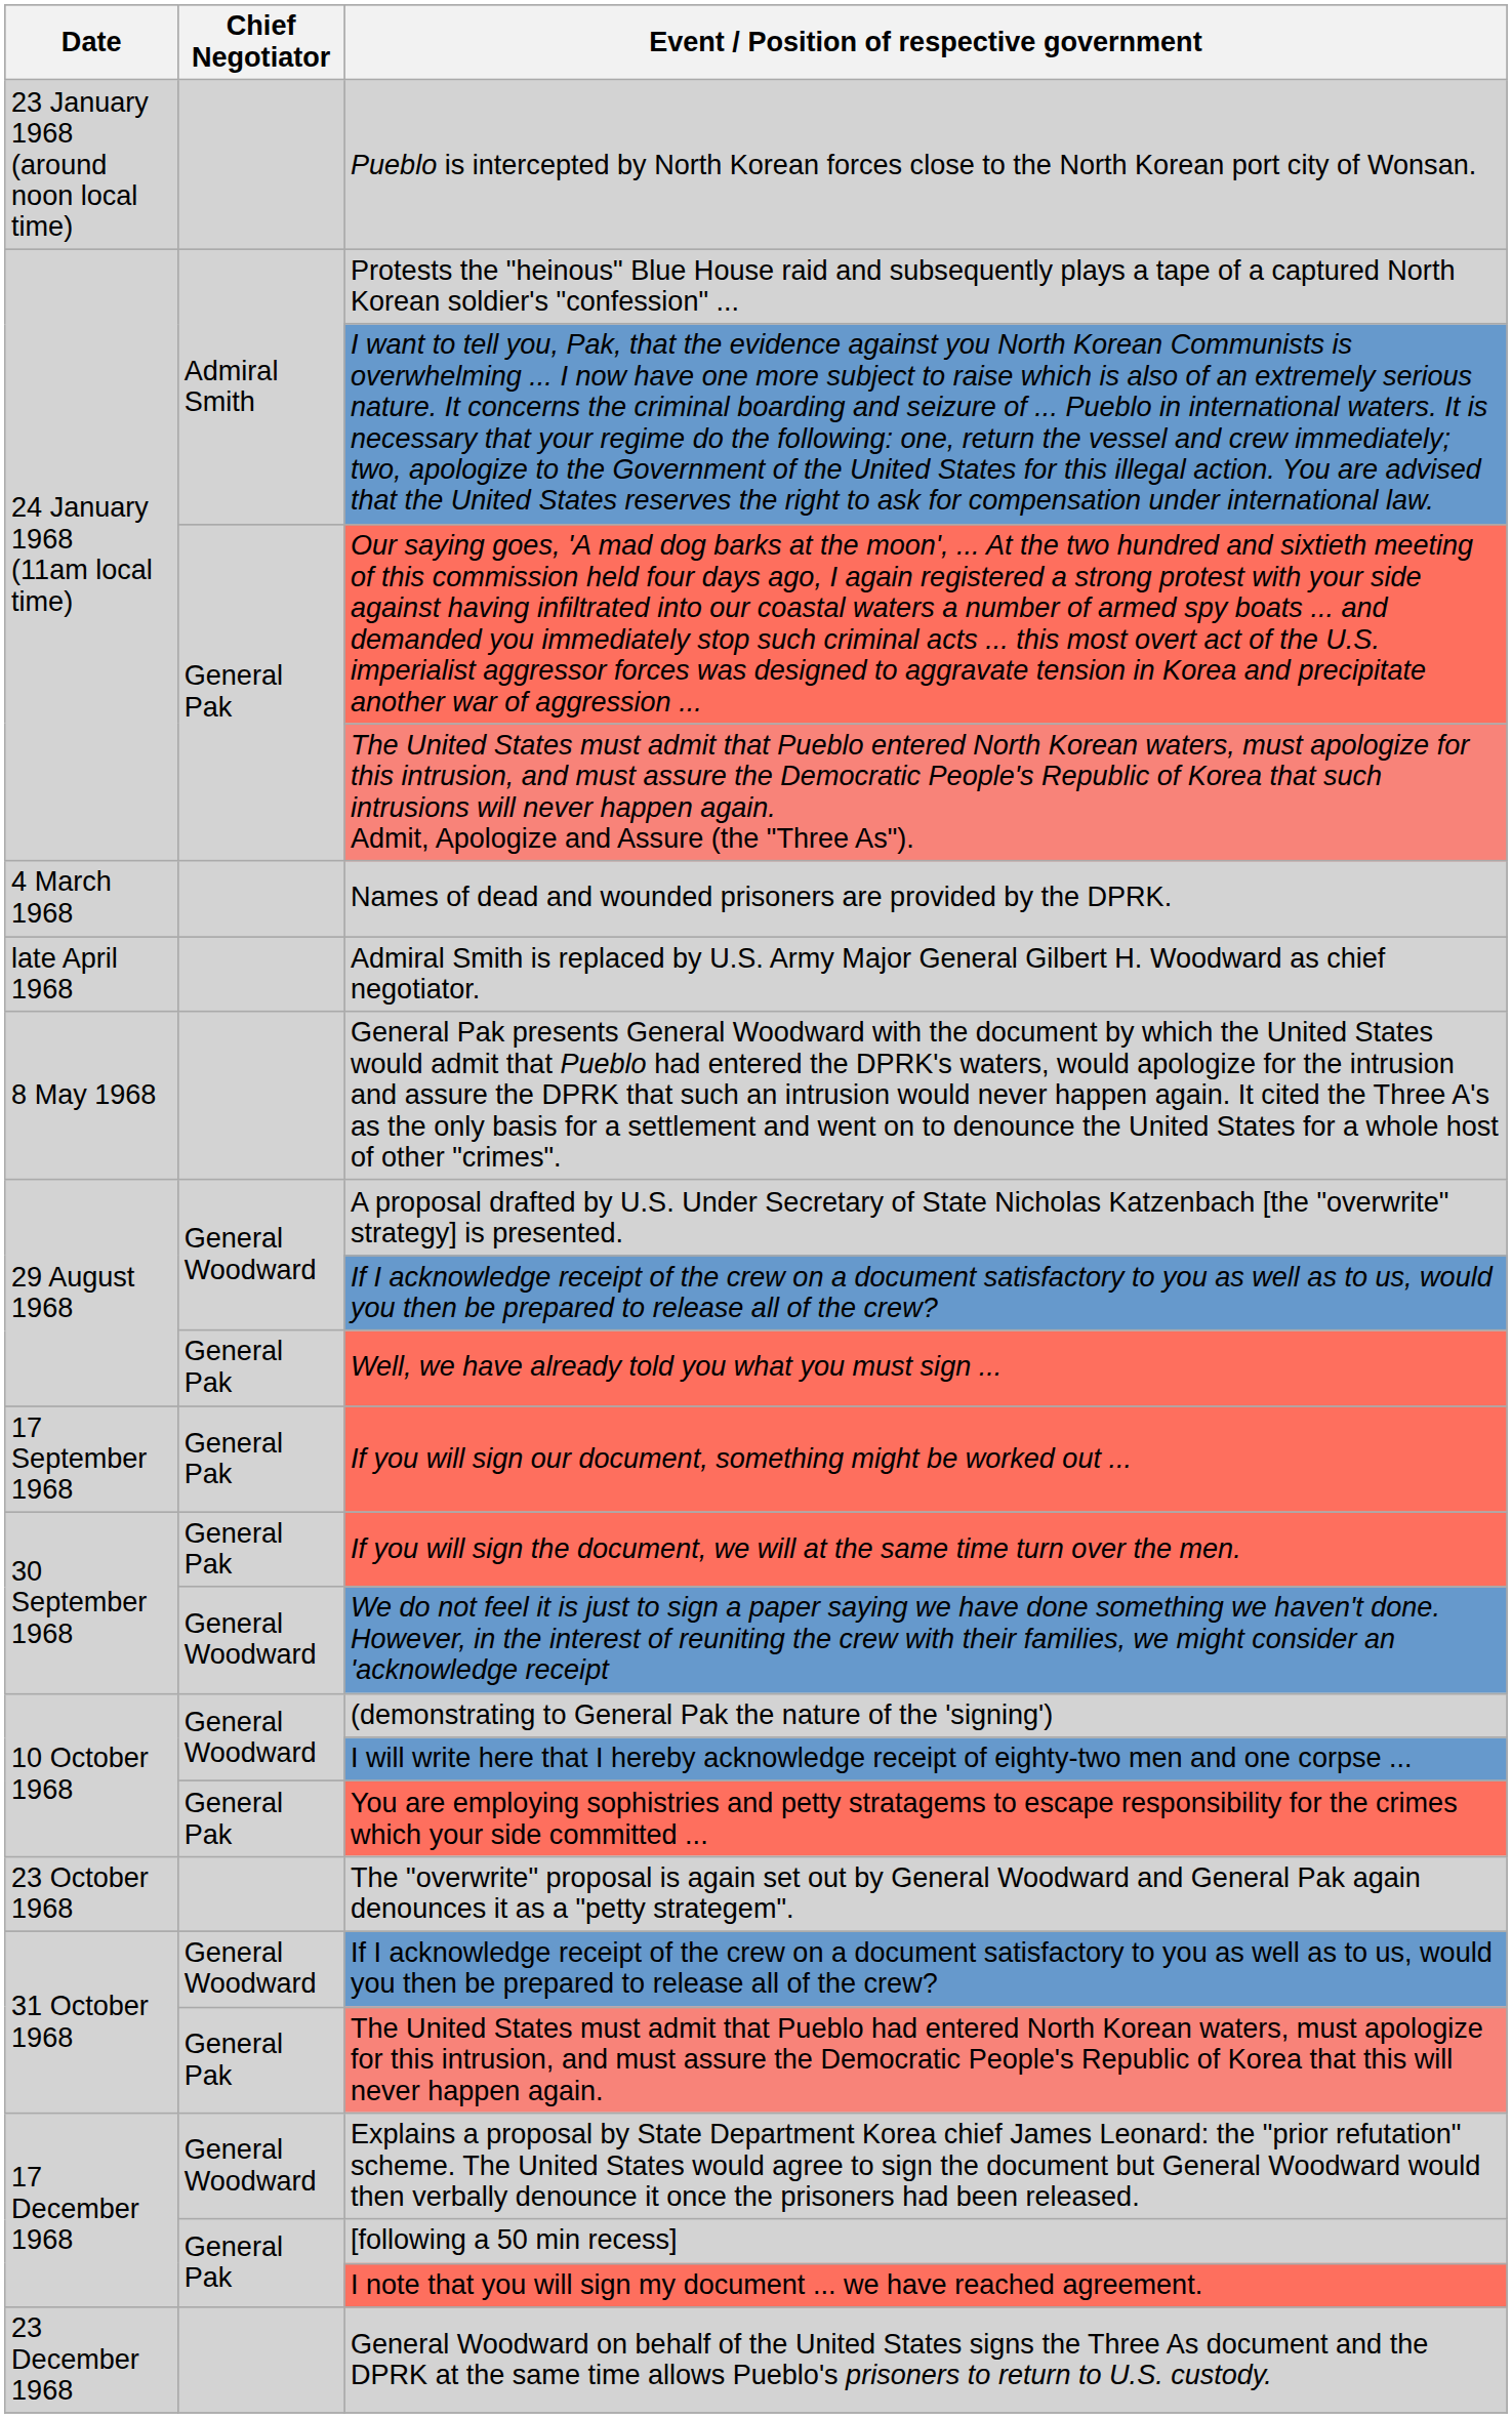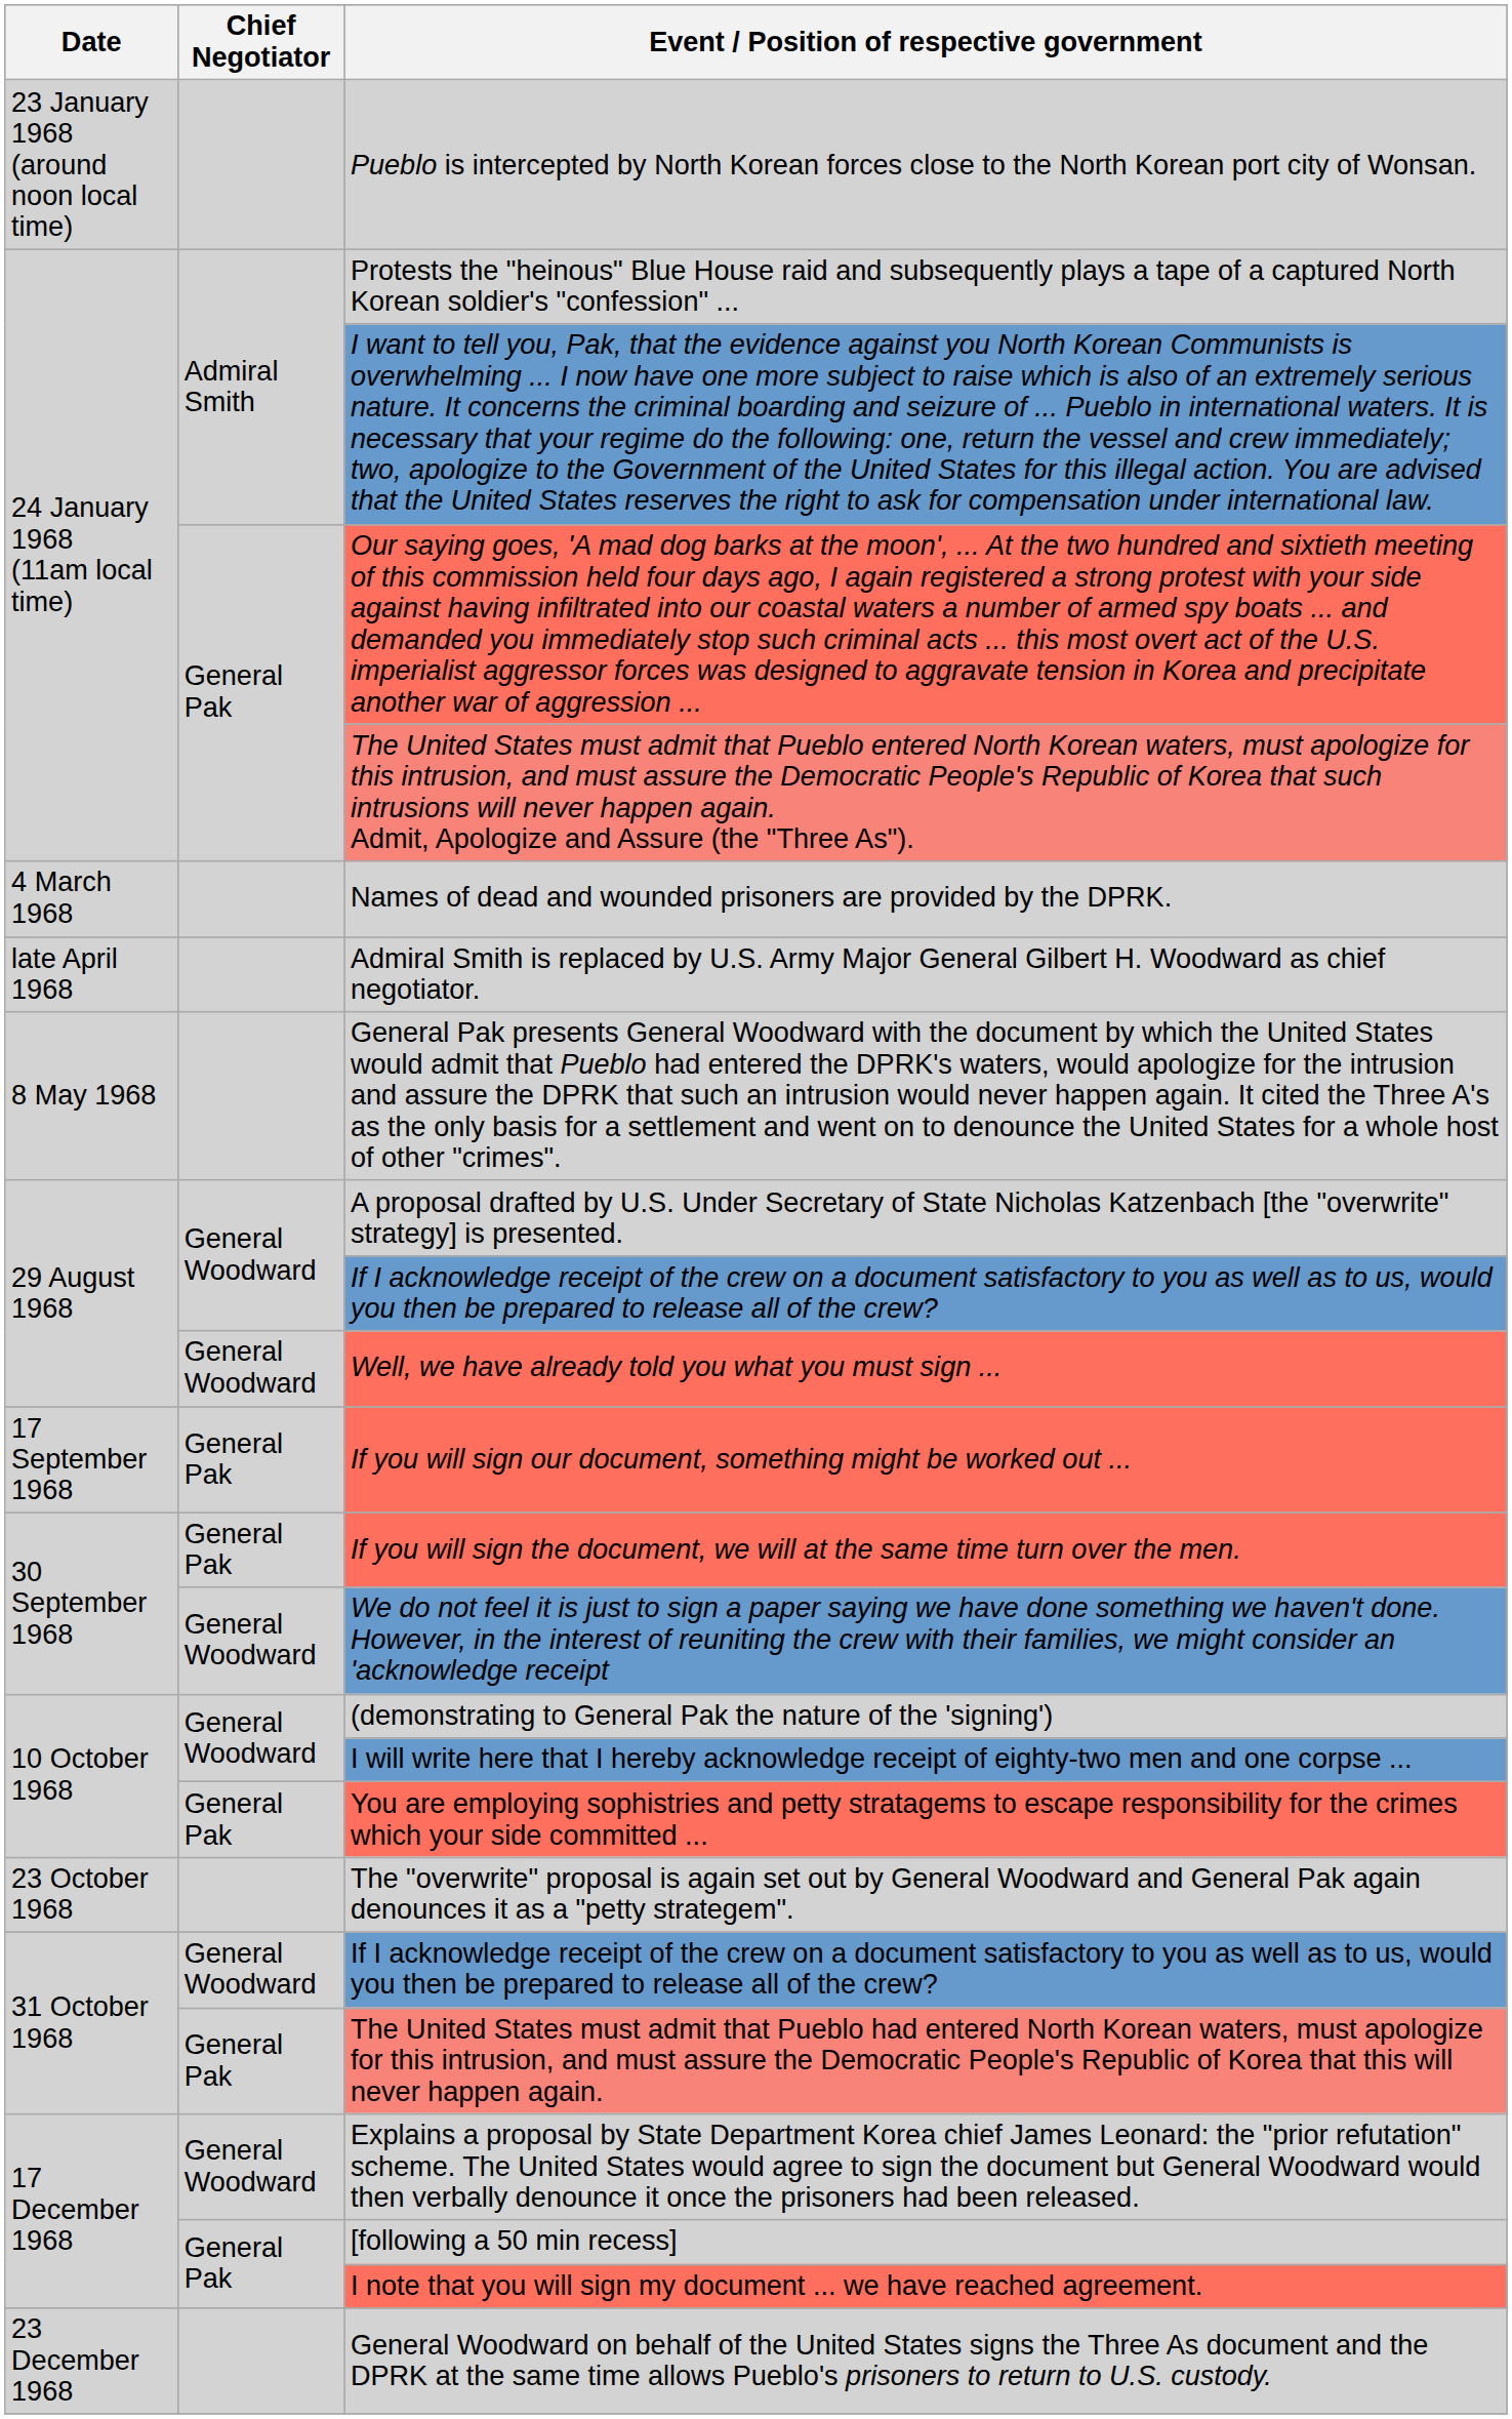Well, we have already told you what you must sign ... | Chief Negotiator: General Pak -> General Woodward
